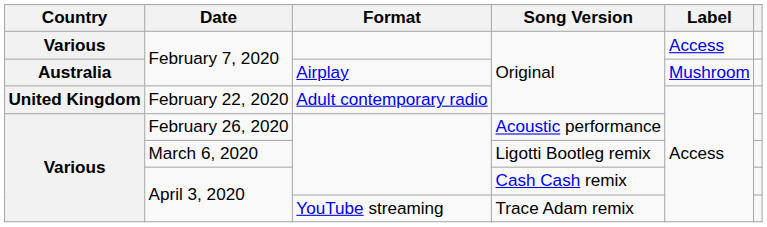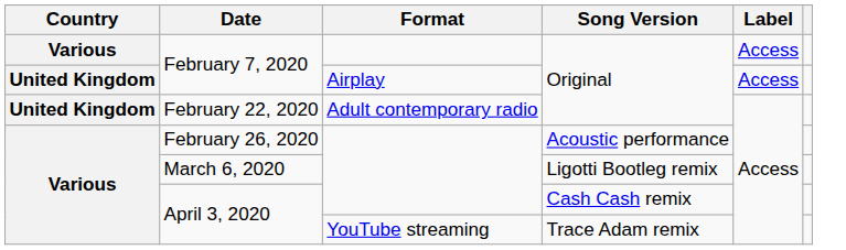February 7, 2020 / Airplay | Country: Australia -> United Kingdom
February 7, 2020 / Airplay | Label: Mushroom -> Access
